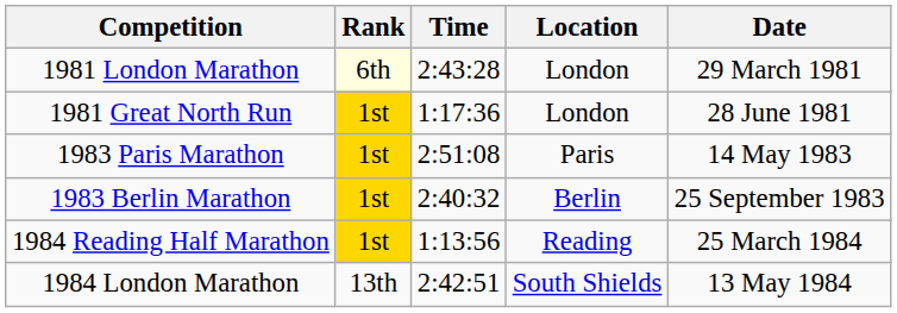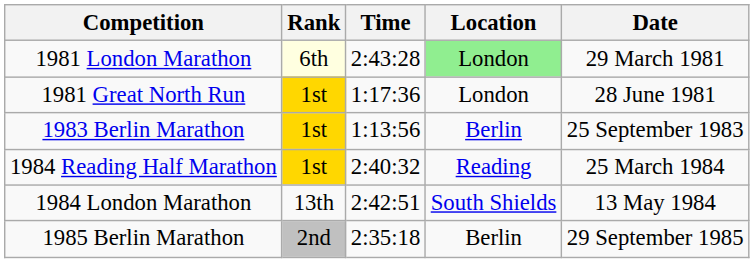1981 London Marathon | Location: no background -> lightgreen background
- row: 1983 Paris Marathon | 1st | 2:51:08 | Paris | 14 May 1983
1983 Berlin Marathon | Time: 2:40:32 -> 1:13:56
1984 Reading Half Marathon | Time: 1:13:56 -> 2:40:32
+ row: 1985 Berlin Marathon | 2nd | 2:35:18 | Berlin | 29 September 1985
